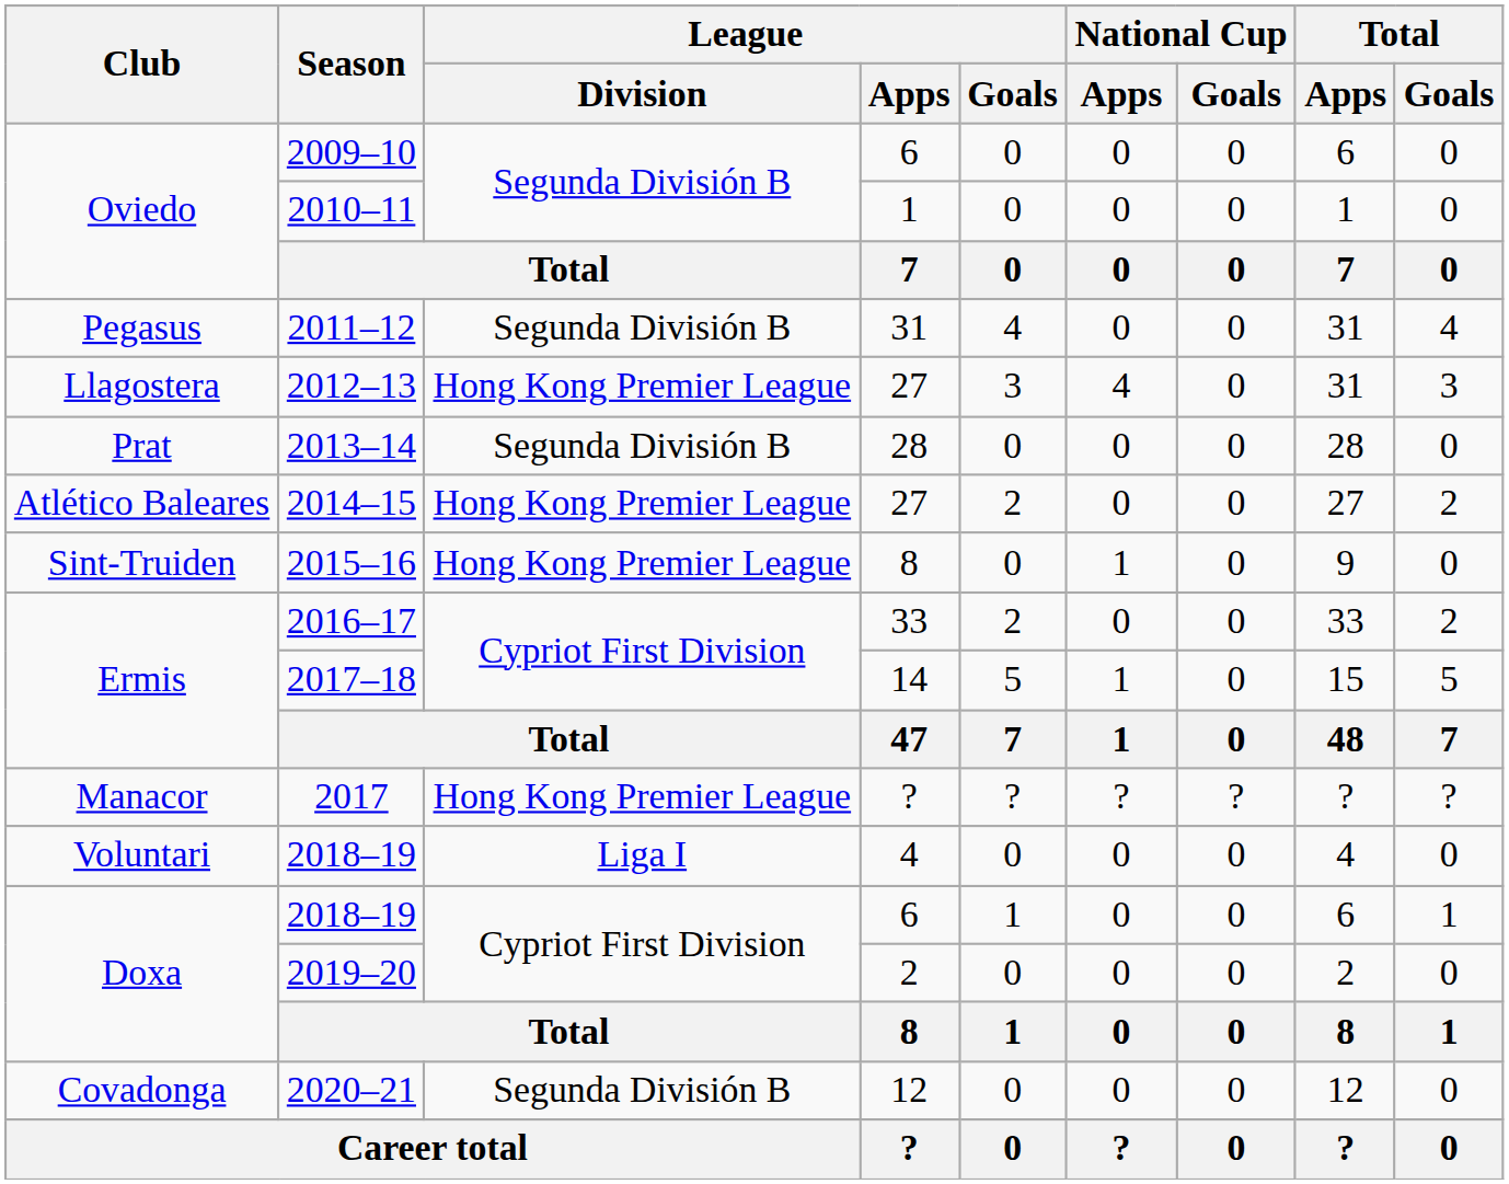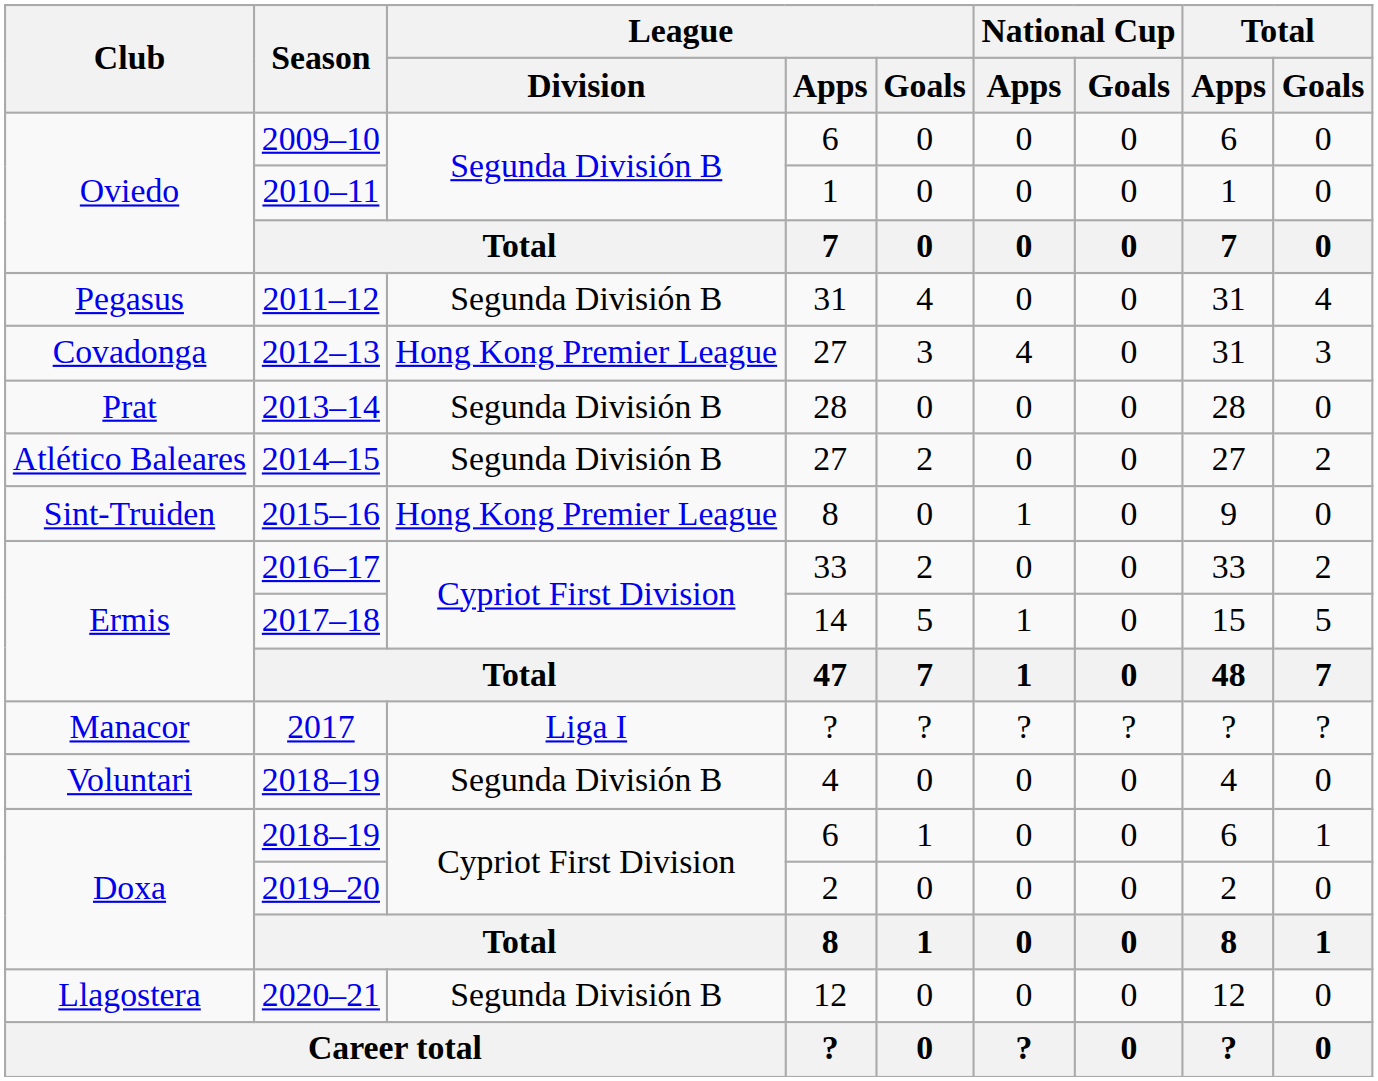2012–13 | Club: Llagostera -> Covadonga
2014–15 | League / Division: Hong Kong Premier League -> Segunda División B
2017 | League / Division: Hong Kong Premier League -> Liga I
2018–19 / 4 | League / Division: Liga I -> Segunda División B
2020–21 | Club: Covadonga -> Llagostera
